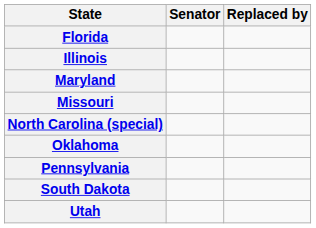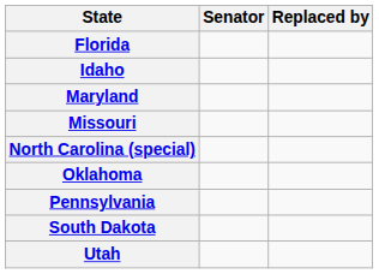+ row: Idaho
- row: Illinois
